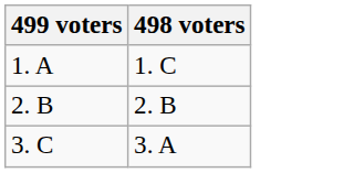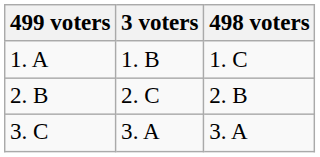+ column: 3 voters | 1. B | 2. C | 3. A
